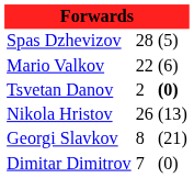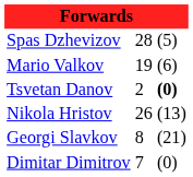Mario Valkov | column 2: 22 -> 19
